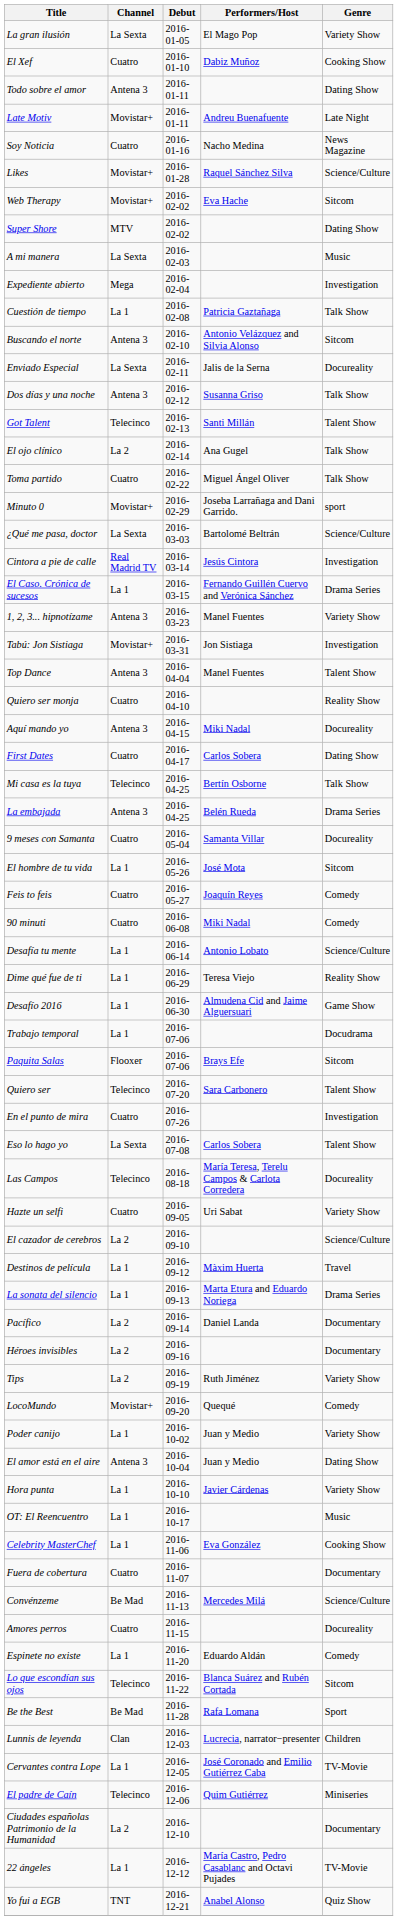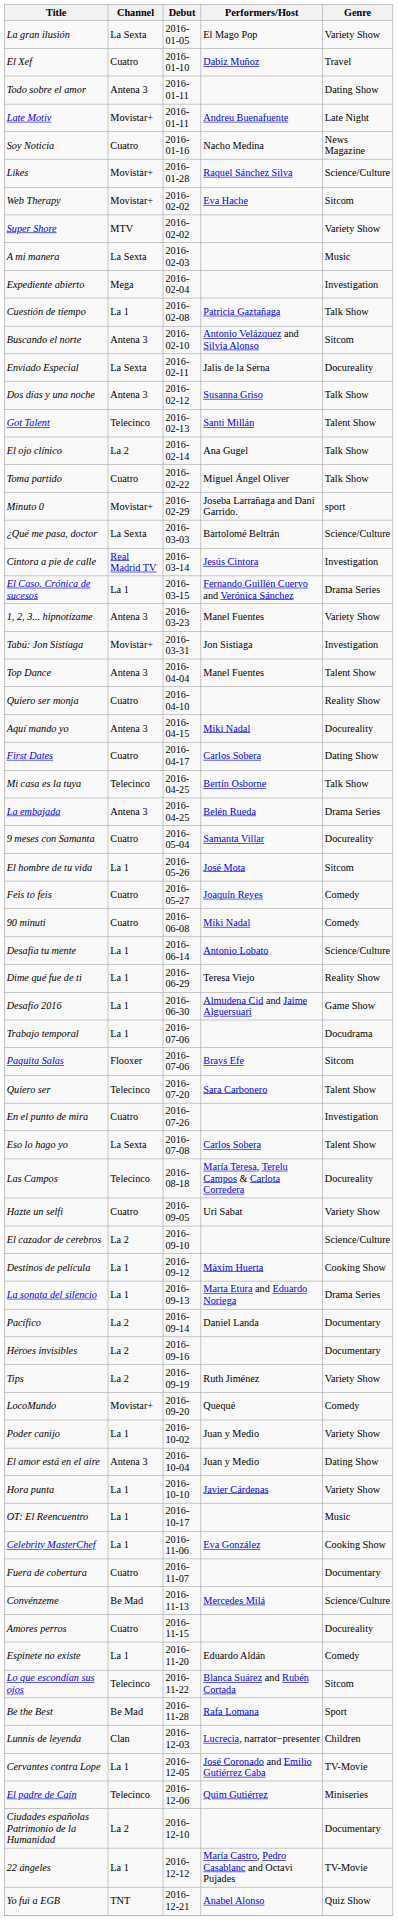El Xef | Genre: Cooking Show -> Travel
Super Shore | Genre: Dating Show -> Variety Show
Destinos de película | Genre: Travel -> Cooking Show
